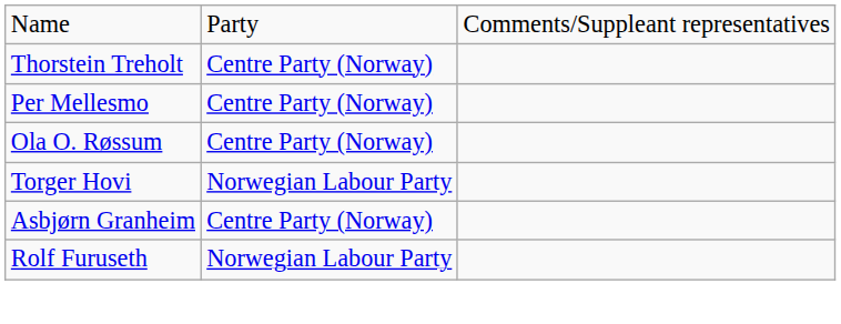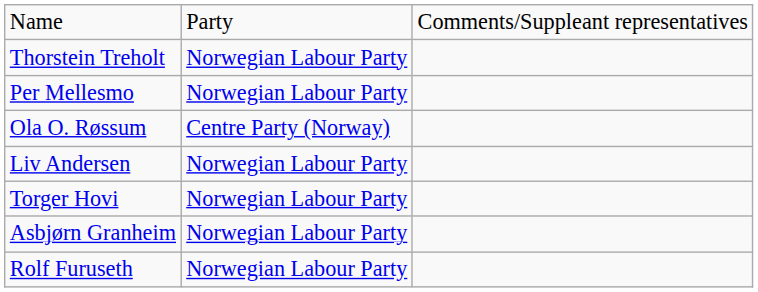Thorstein Treholt | column 2: Centre Party (Norway) -> Norwegian Labour Party
Per Mellesmo | column 2: Centre Party (Norway) -> Norwegian Labour Party
+ row: Liv Andersen | Norwegian Labour Party
Asbjørn Granheim | column 2: Centre Party (Norway) -> Norwegian Labour Party
